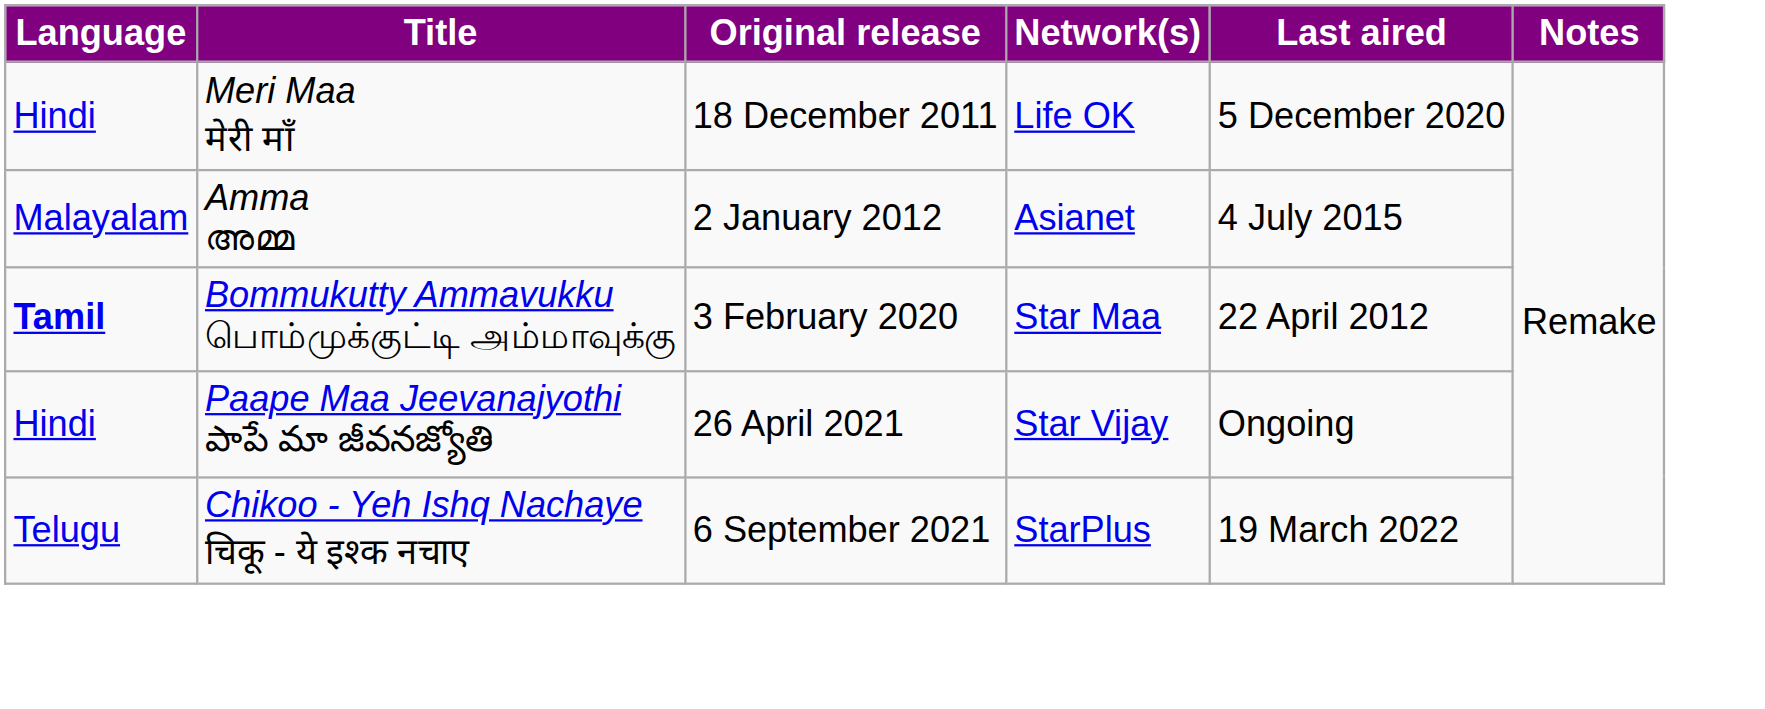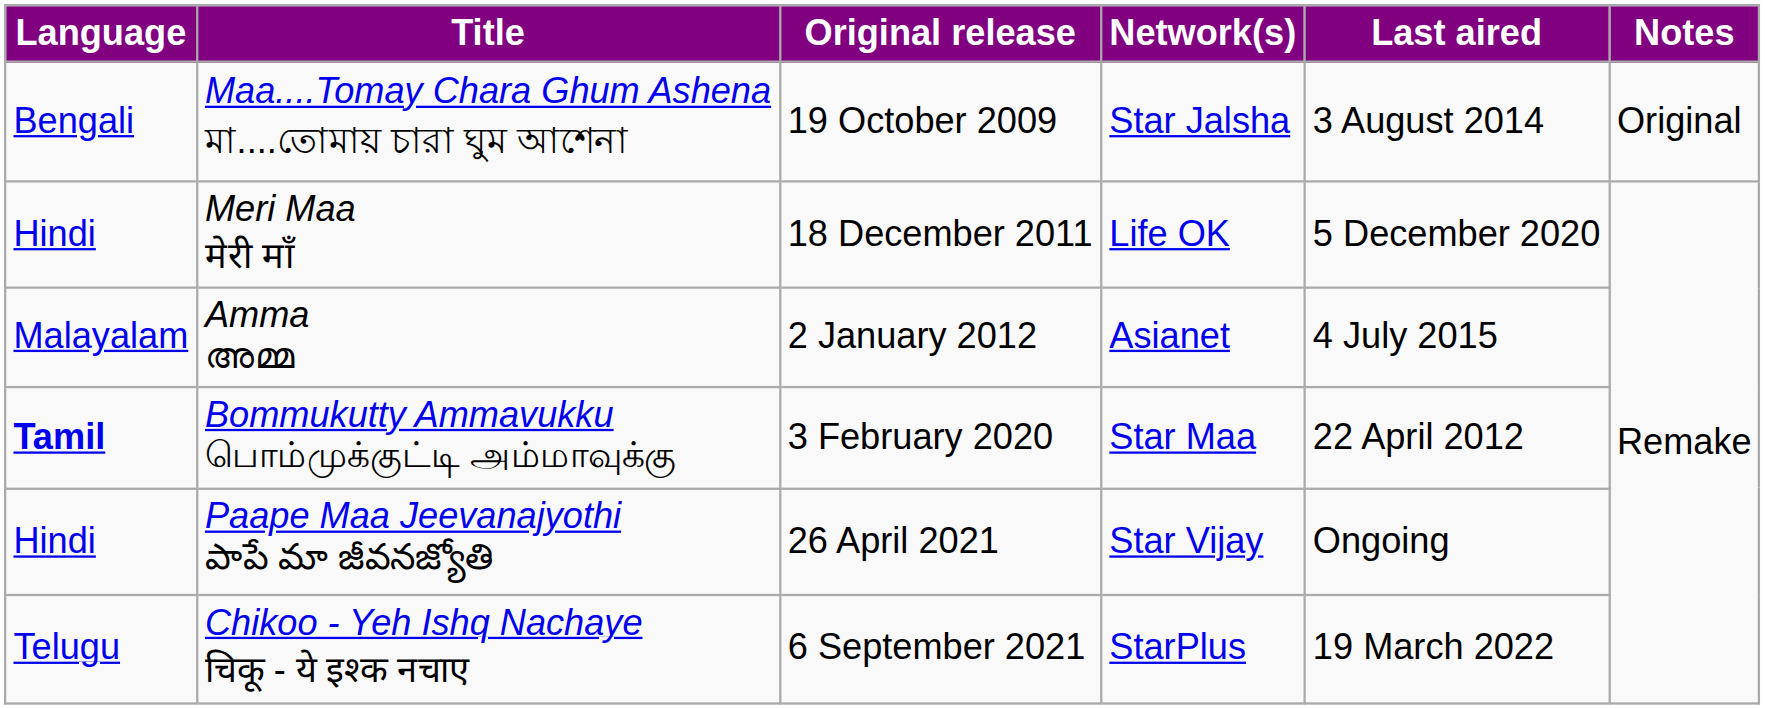+ row: Bengali | Maa....Tomay Chara Ghum Ashena মা....তোমায় চারা ঘুম আশেনা | 19 October 2009 | Star Jalsha | 3 August 2014 | Original
